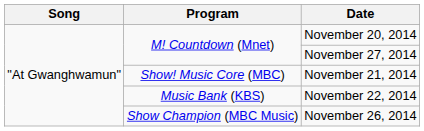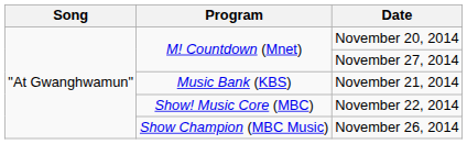November 21, 2014 | Program: Show! Music Core (MBC) -> Music Bank (KBS)
November 22, 2014 | Program: Music Bank (KBS) -> Show! Music Core (MBC)
